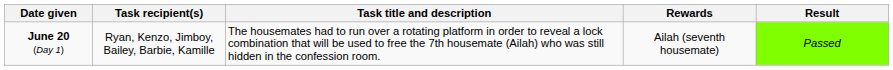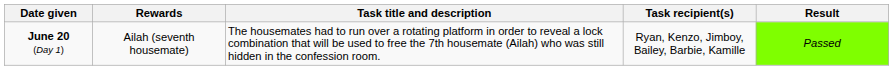columns swapped: Task recipient(s) <-> Rewards
